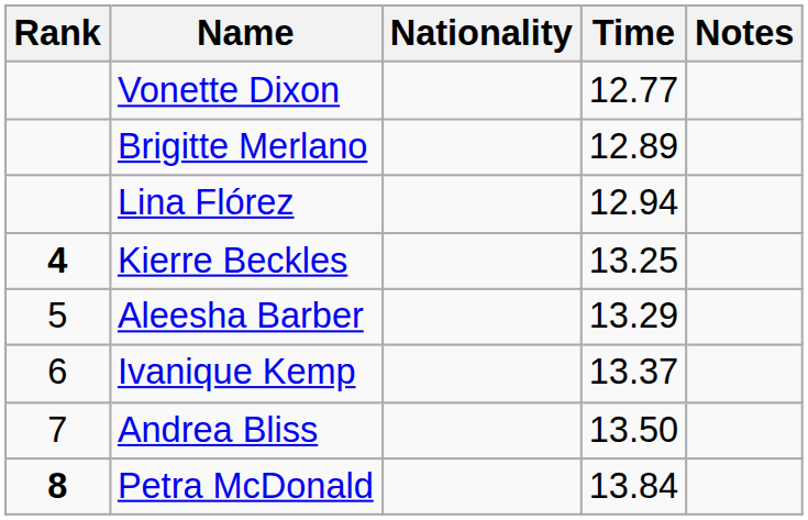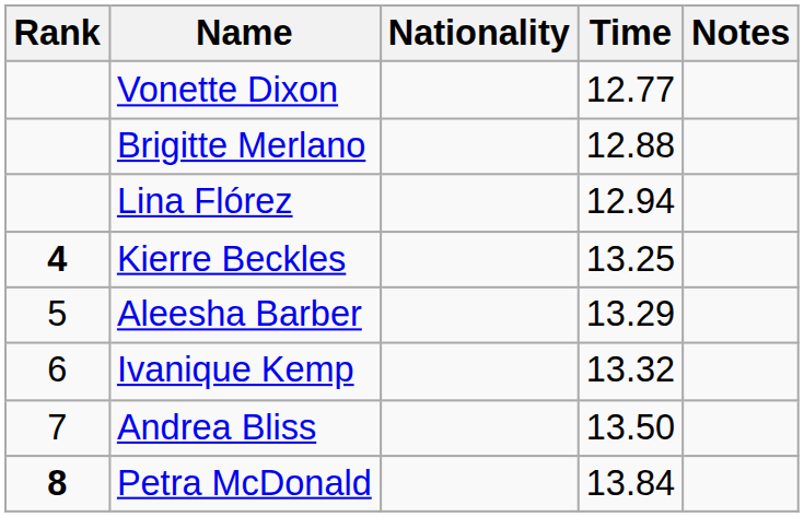Brigitte Merlano | Time: 12.89 -> 12.88
Ivanique Kemp | Time: 13.37 -> 13.32
